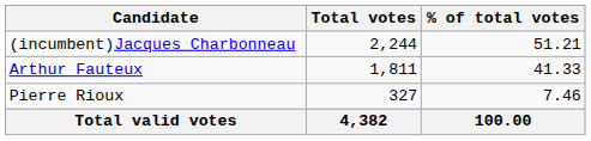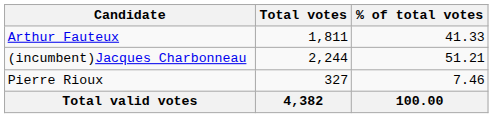rows swapped: (incumbent)Jacques Charbonneau <-> Arthur Fauteux
